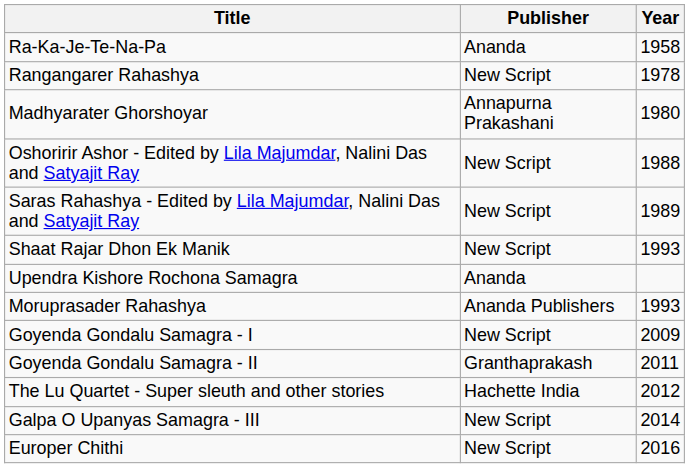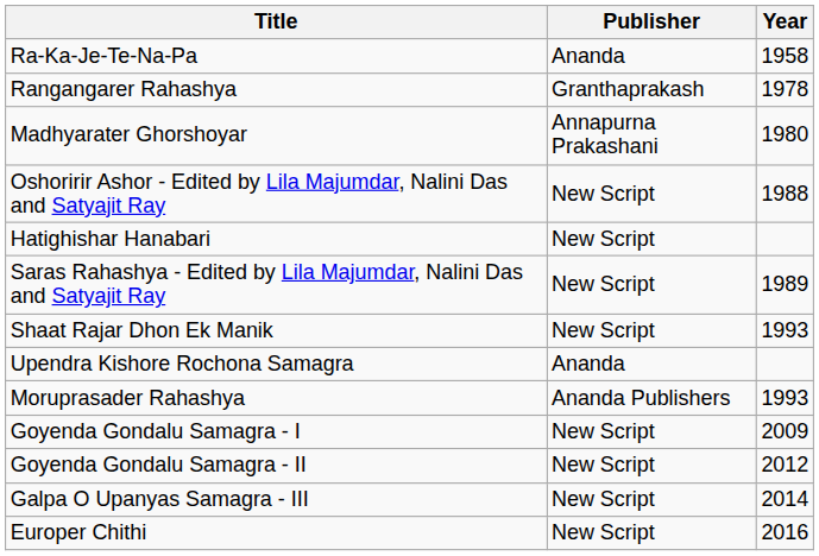Rangangarer Rahashya | Publisher: New Script -> Granthaprakash
+ row: Hatighishar Hanabari | New Script
Goyenda Gondalu Samagra - II | Publisher: Granthaprakash -> New Script
Goyenda Gondalu Samagra - II | Year: 2011 -> 2012
- row: The Lu Quartet - Super sleuth and other stories | Hachette India | 2012
